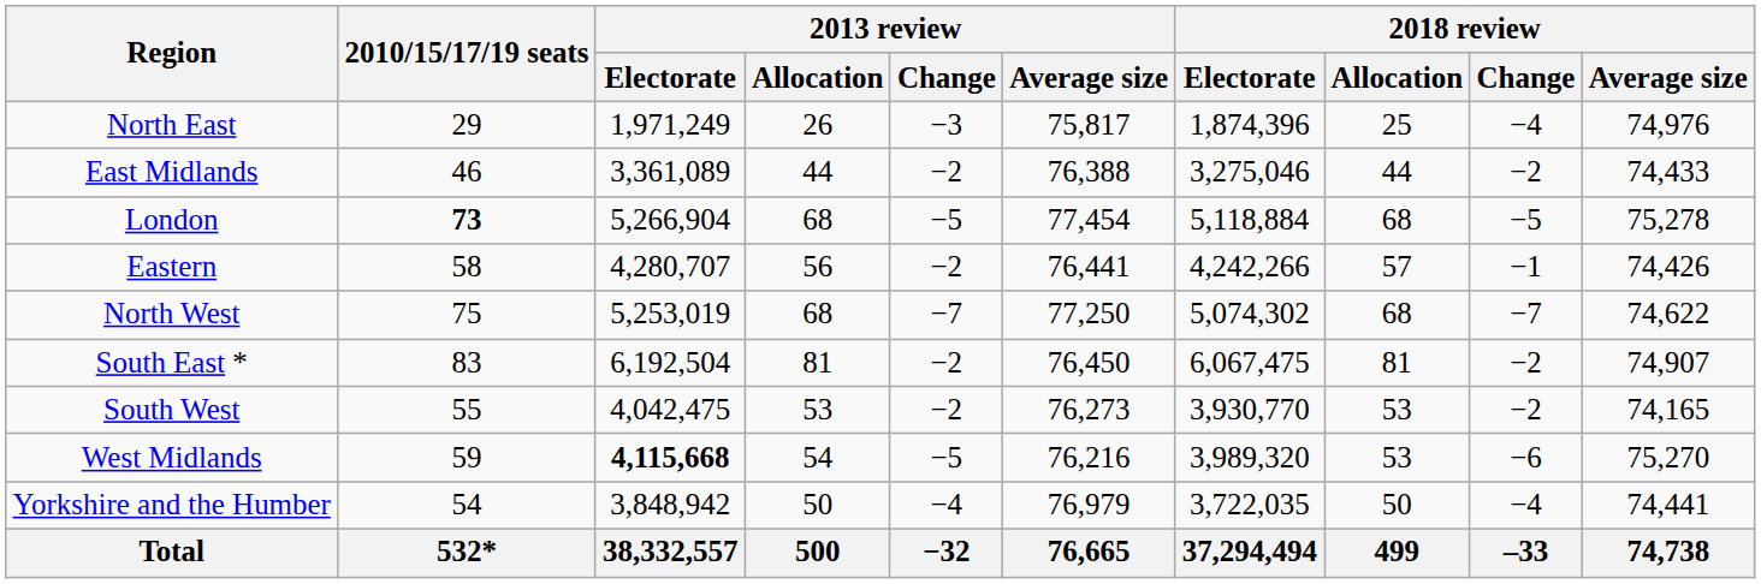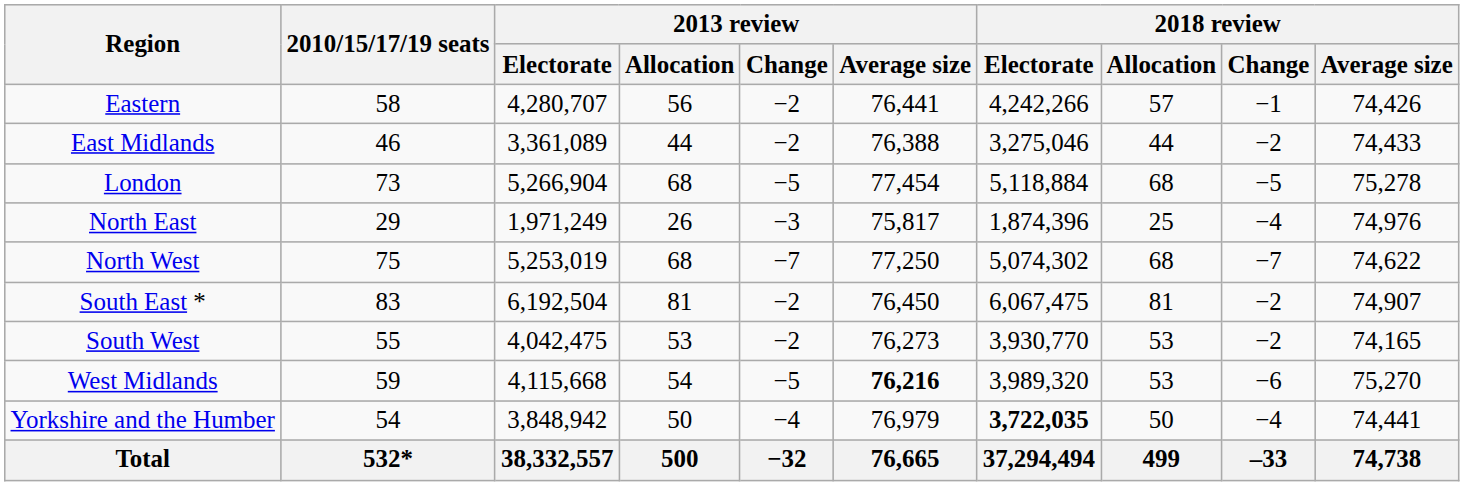rows swapped: Eastern <-> North East
London | 2010/15/17/19 seats: bold -> normal
West Midlands | 2013 review / Electorate: bold -> normal
West Midlands | 2013 review / Average size: normal -> bold
Yorkshire and the Humber | 2018 review / Electorate: normal -> bold
